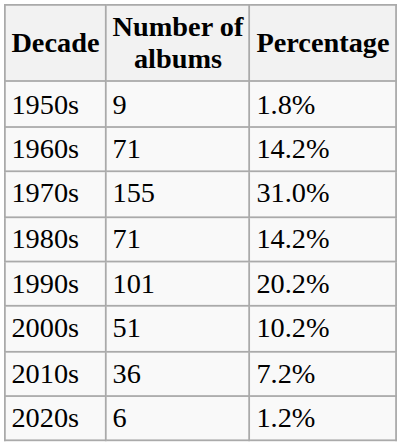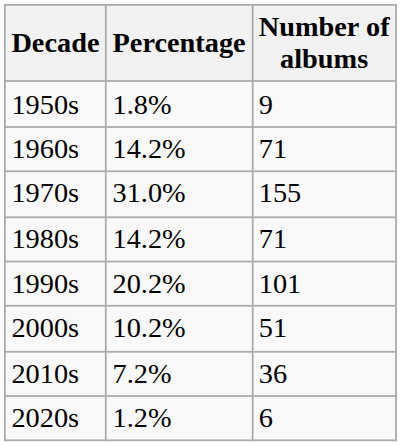columns swapped: Number of albums <-> Percentage
